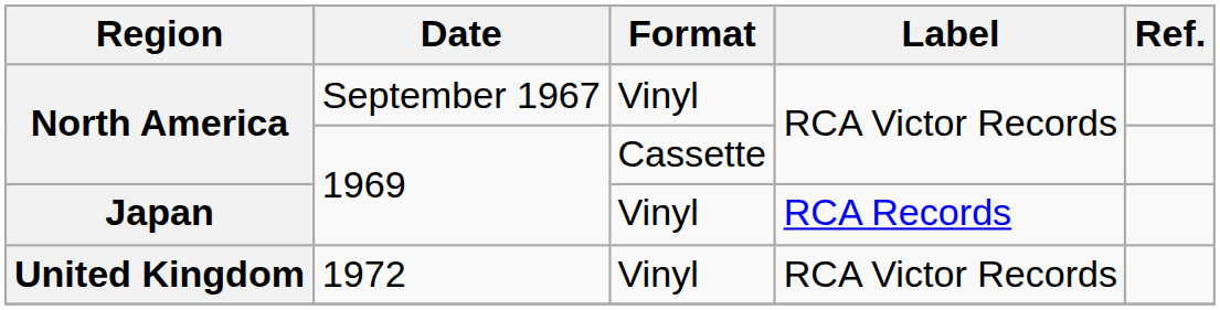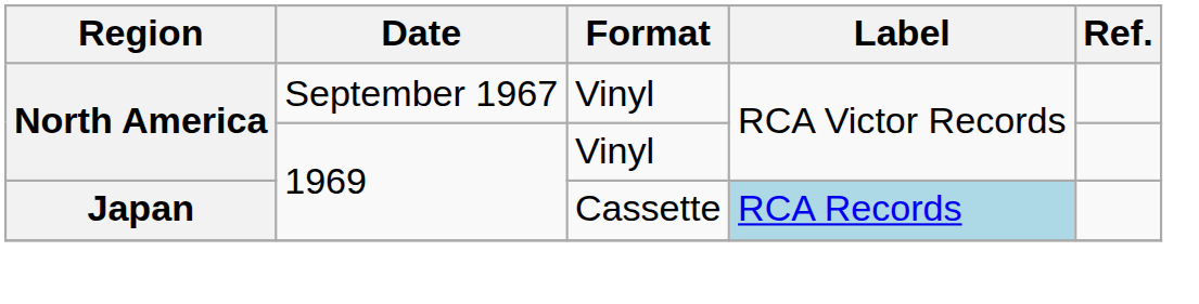North America / 1969 | Format: Cassette -> Vinyl
Japan | Format: Vinyl -> Cassette
Japan | Label: no background -> lightblue background
- row: United Kingdom | 1972 | Vinyl | RCA Victor Records
